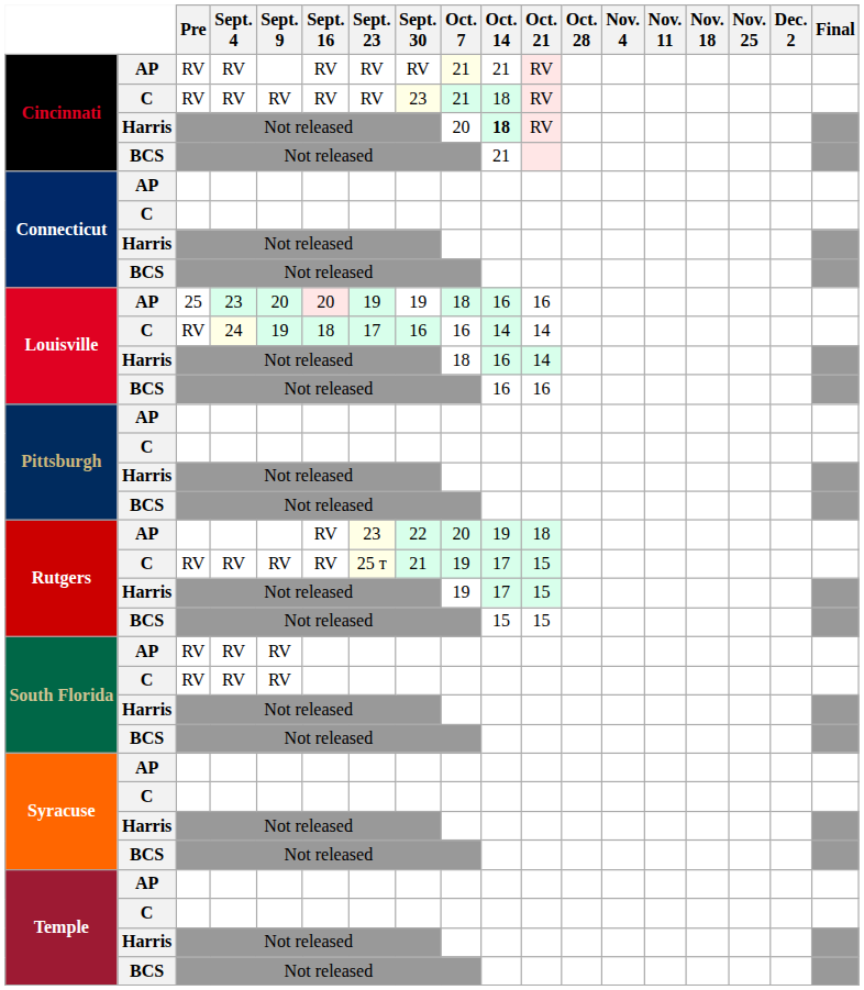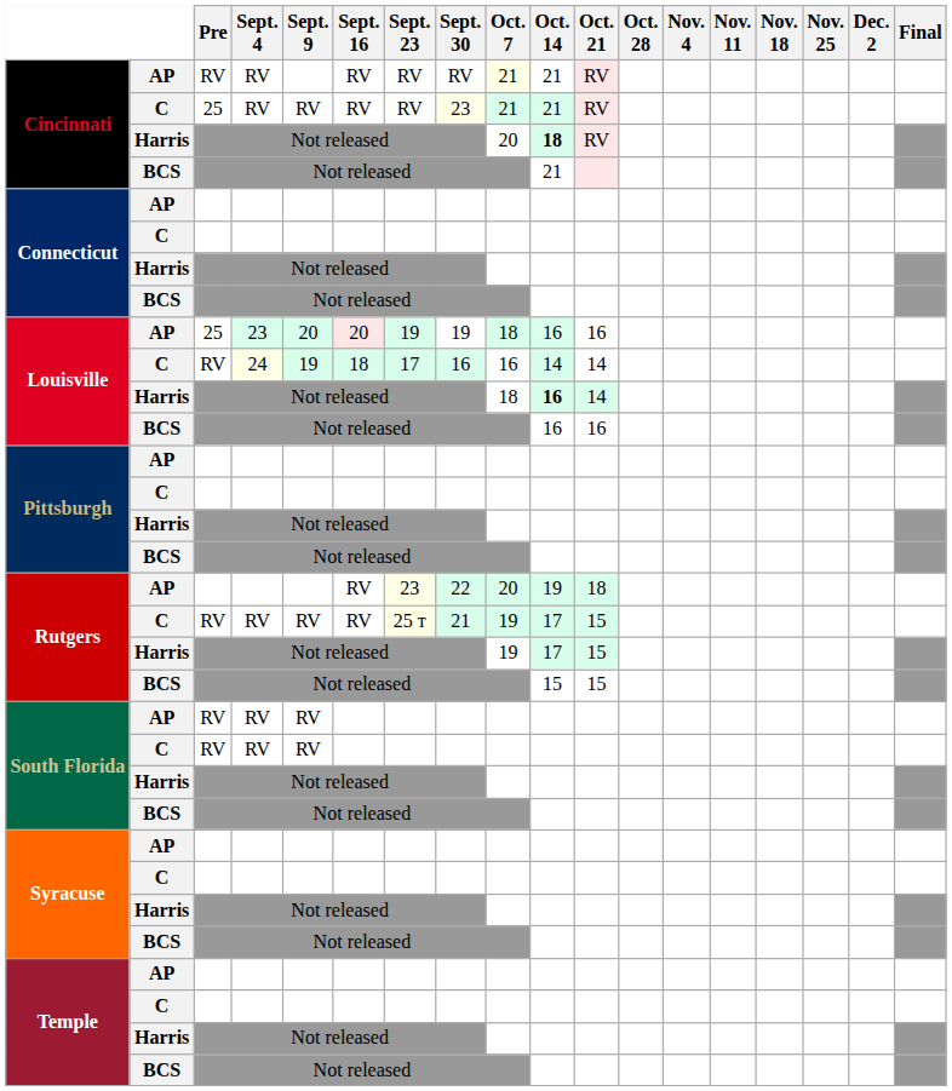Cincinnati / C | Pre: RV -> 25
Cincinnati / C | Oct. 14: 18 -> 21
Louisville / Harris | Oct. 14: normal -> bold
